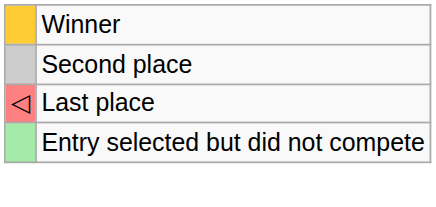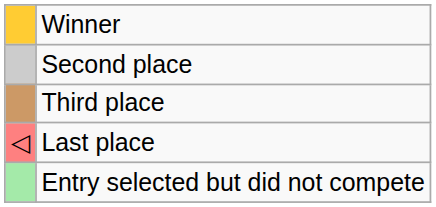+ row: Third place
